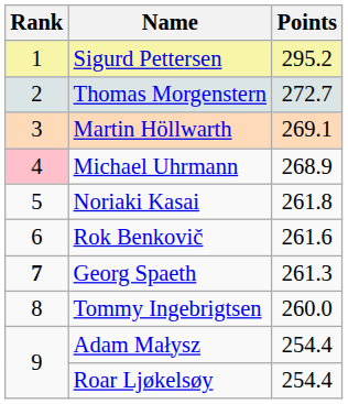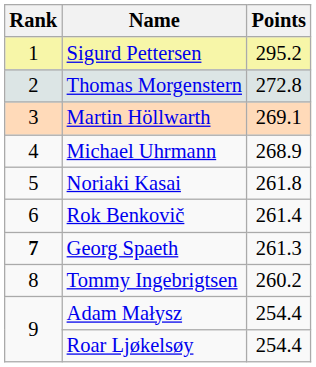Thomas Morgenstern | Points: 272.7 -> 272.8
Michael Uhrmann | Rank: pink background -> no background
Rok Benkovič | Points: 261.6 -> 261.4
Tommy Ingebrigtsen | Points: 260.0 -> 260.2
